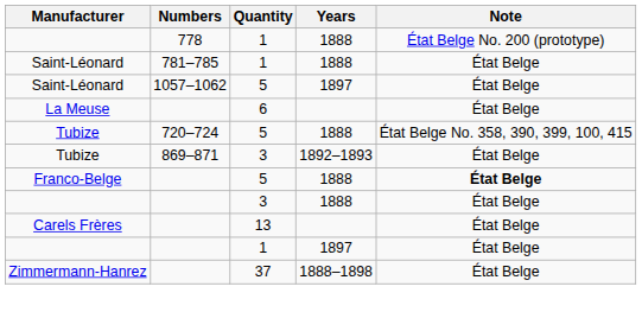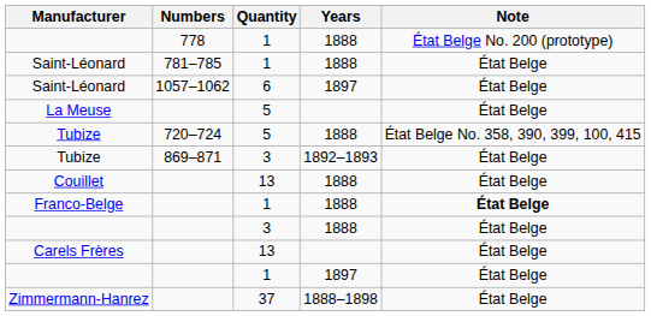Saint-Léonard / 1057–1062 | Quantity: 5 -> 6
La Meuse | Quantity: 6 -> 5
+ row: Couillet | 13 | 1888 | État Belge
Franco-Belge | Quantity: 5 -> 1
